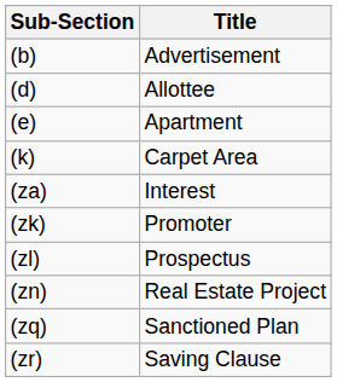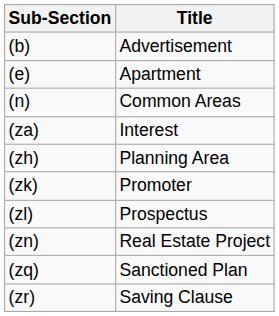- row: (d) | Allottee
- row: (k) | Carpet Area
+ row: (n) | Common Areas
+ row: (zh) | Planning Area
